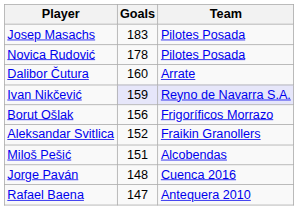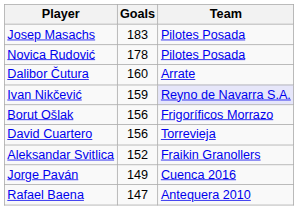Ivan Nikčević | Goals: lavender background -> no background
+ row: David Cuartero | 156 | Torrevieja
- row: Miloš Pešić | 151 | Alcobendas
Jorge Paván | Goals: 148 -> 149
